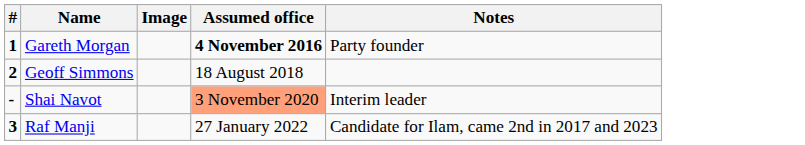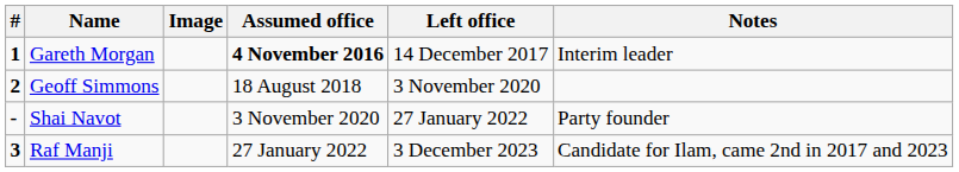+ column: Left office | 14 December 2017 | 3 November 2020 | 27 January 2022 | 3 December 2023
Gareth Morgan | Notes: Party founder -> Interim leader
Shai Navot | Assumed office: lightsalmon background -> no background
Shai Navot | Notes: Interim leader -> Party founder
